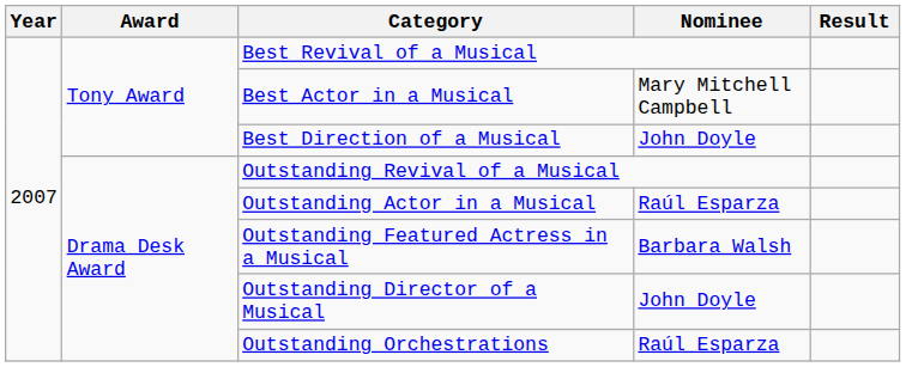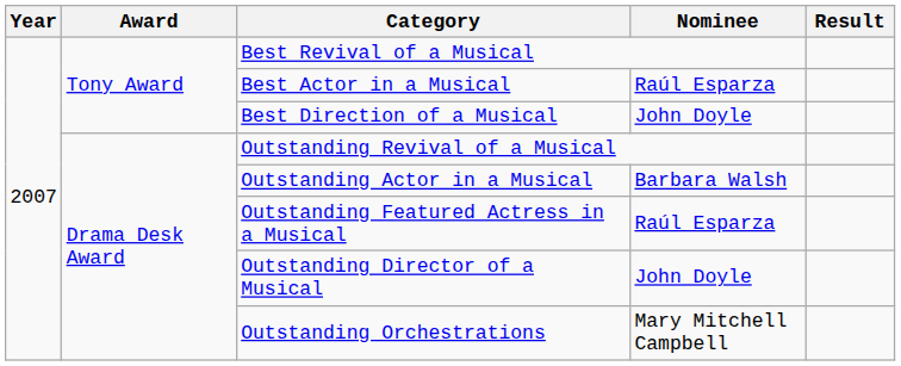Best Actor in a Musical | Nominee: Mary Mitchell Campbell -> Raúl Esparza
Outstanding Actor in a Musical | Nominee: Raúl Esparza -> Barbara Walsh
Outstanding Featured Actress in a Musical | Nominee: Barbara Walsh -> Raúl Esparza
Outstanding Orchestrations | Nominee: Raúl Esparza -> Mary Mitchell Campbell
